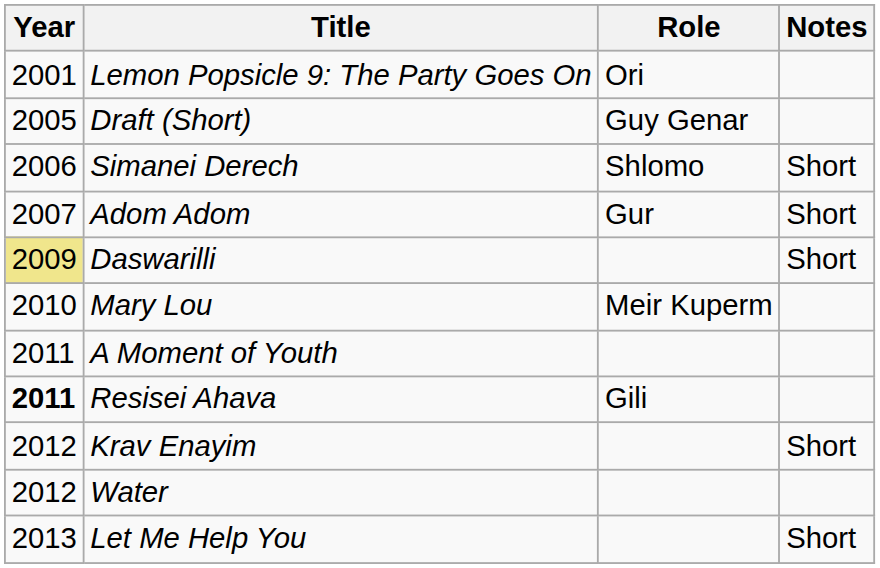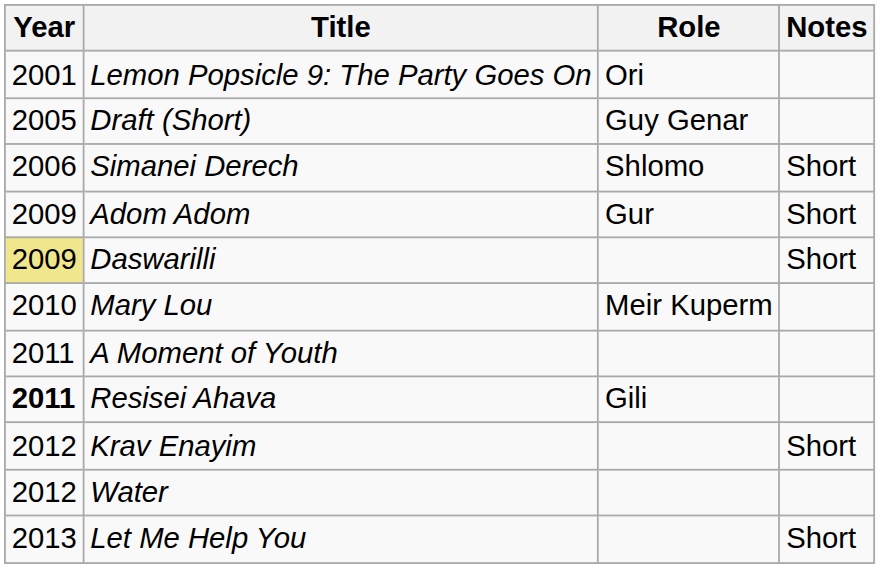Adom Adom | Year: 2007 -> 2009
